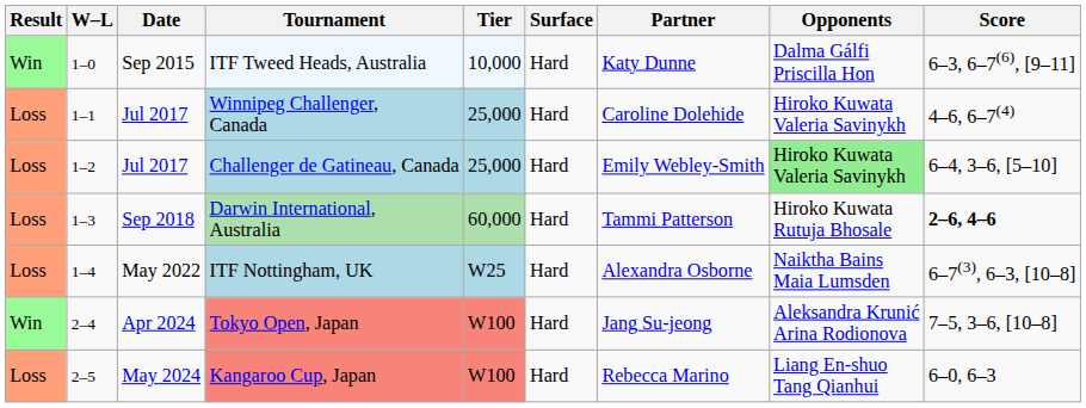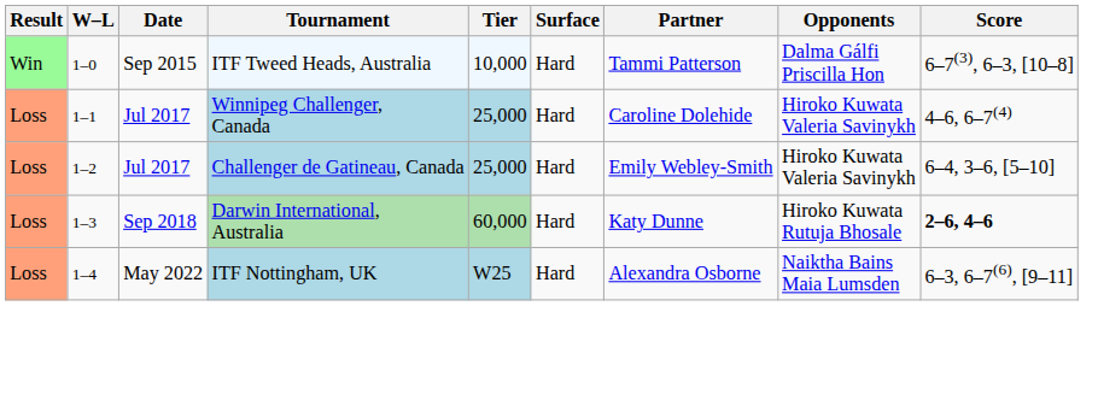ITF Tweed Heads, Australia | Partner: Katy Dunne -> Tammi Patterson
ITF Tweed Heads, Australia | Score: 6–3, 6–7(6), [9–11] -> 6–7(3), 6–3, [10–8]
Challenger de Gatineau, Canada | Opponents: lightgreen background -> no background
Darwin International, Australia | Partner: Tammi Patterson -> Katy Dunne
ITF Nottingham, UK | Score: 6–7(3), 6–3, [10–8] -> 6–3, 6–7(6), [9–11]
- row: Win | 2–4 | Apr 2024 | Tokyo Open, Japan | W100 | Hard | Jang Su-jeong | Aleksandra Krunić Arina Rodionova | 7–5, 3–6, [10–8]
- row: Loss | 2–5 | May 2024 | Kangaroo Cup, Japan | W100 | Hard | Rebecca Marino | Liang En-shuo Tang Qianhui | 6–0, 6–3
